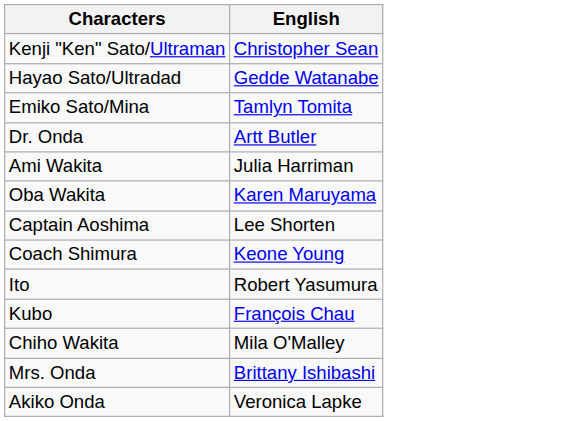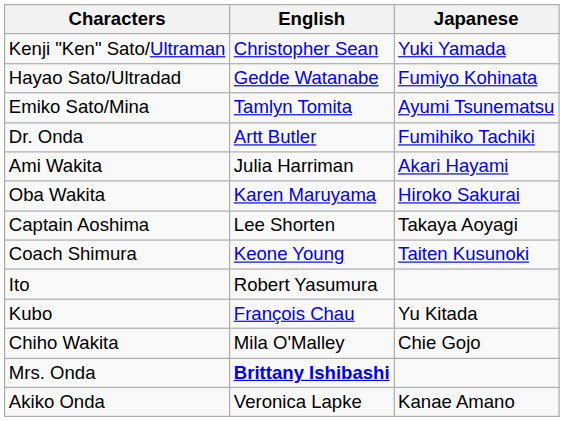+ column: Japanese | Yuki Yamada | Fumiyo Kohinata | Ayumi Tsunematsu | Fumihiko Tachiki | Akari Hayami | Hiroko Sakurai | Takaya Aoyagi | Taiten Kusunoki | Yu Kitada | Chie Gojo | Kanae Amano
Mrs. Onda | English: normal -> bold
